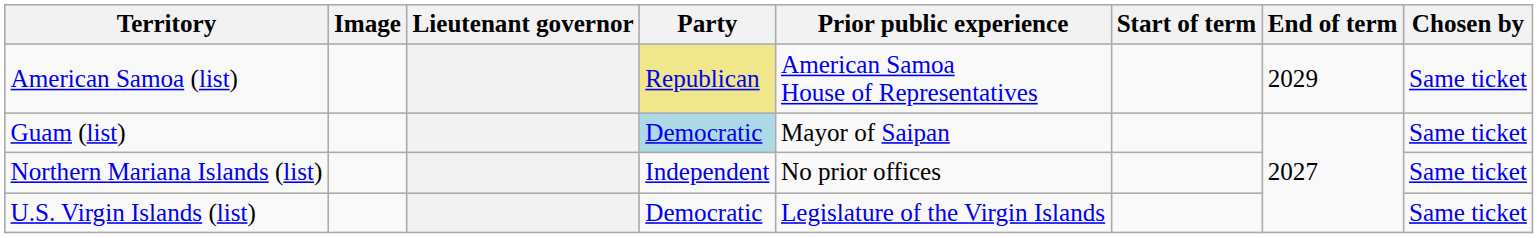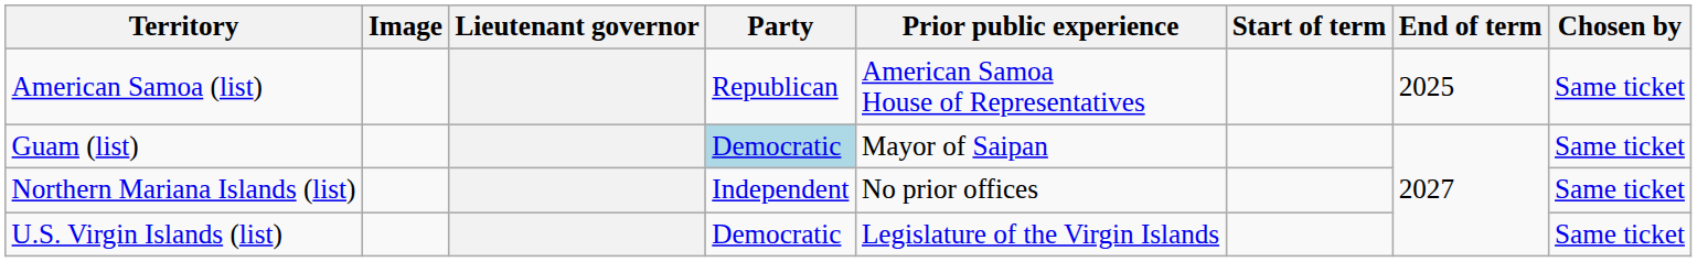American Samoa (list) | Party: khaki background -> no background
American Samoa (list) | End of term: 2029 -> 2025
